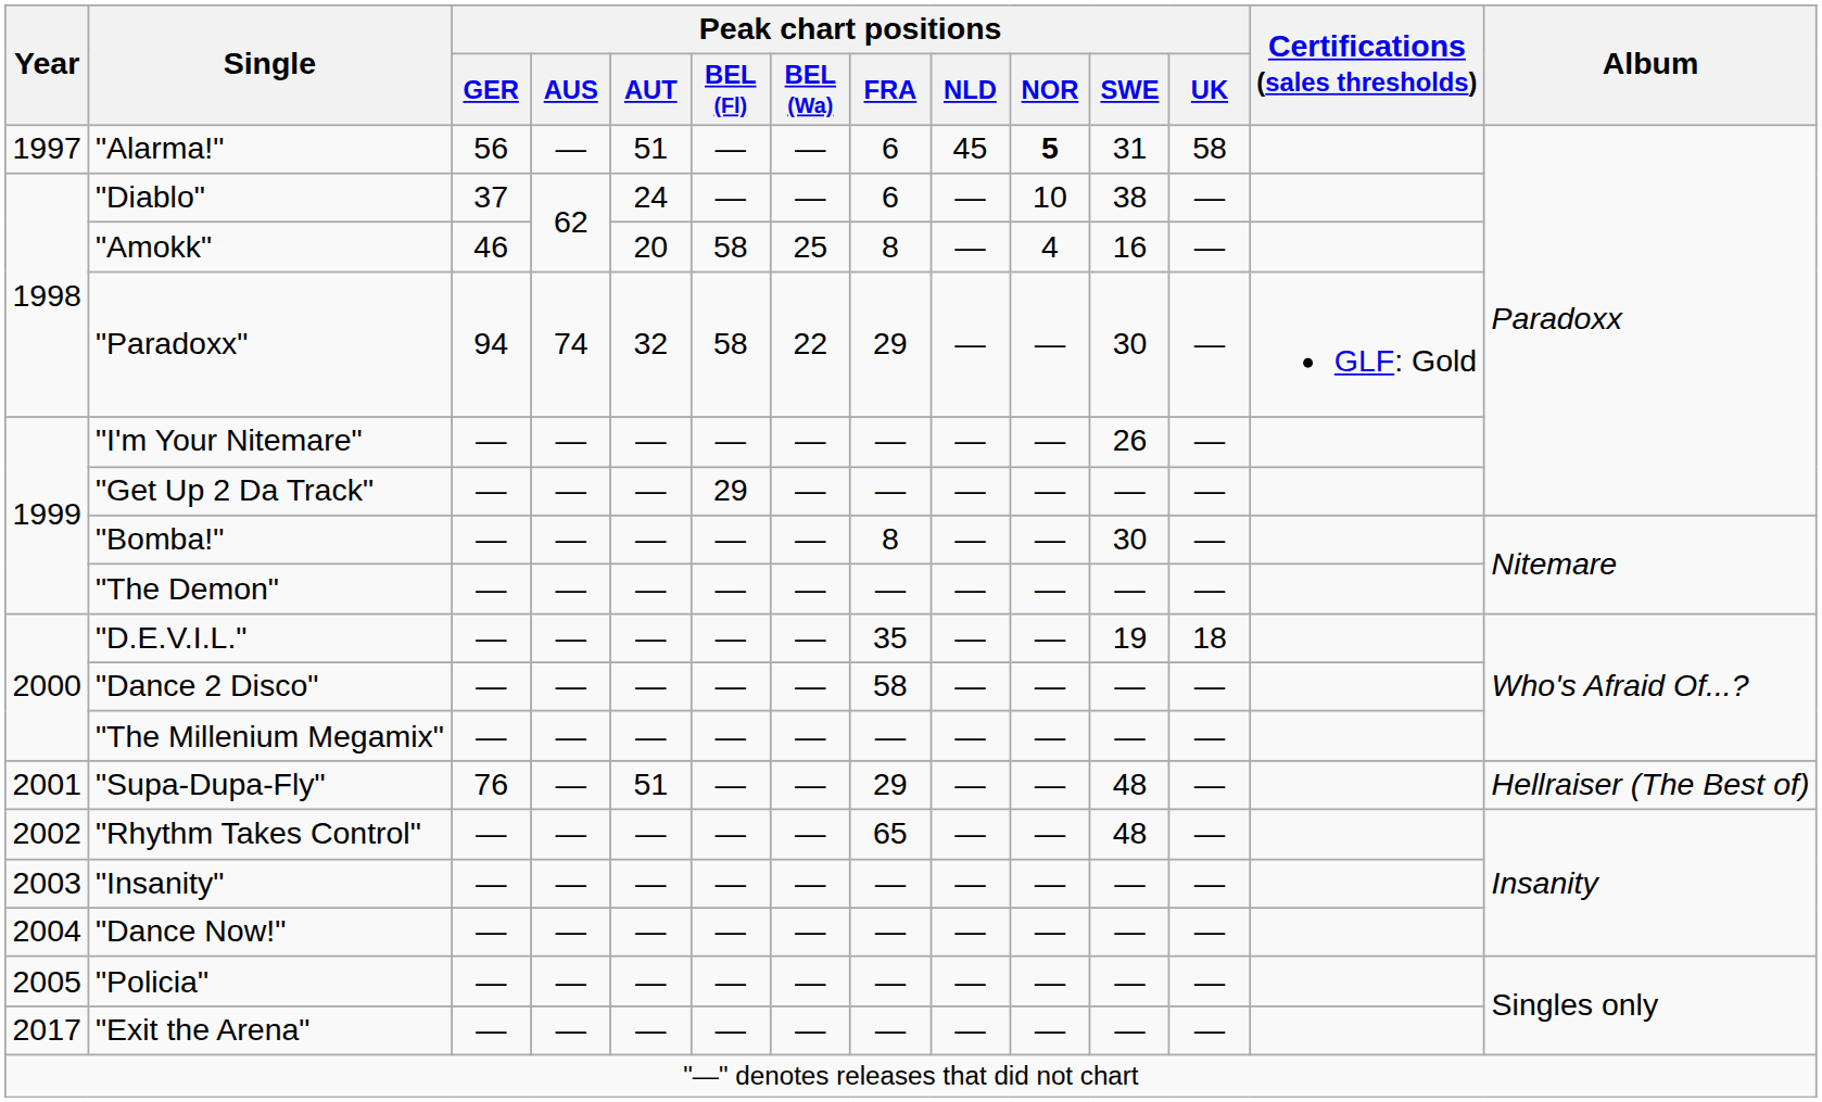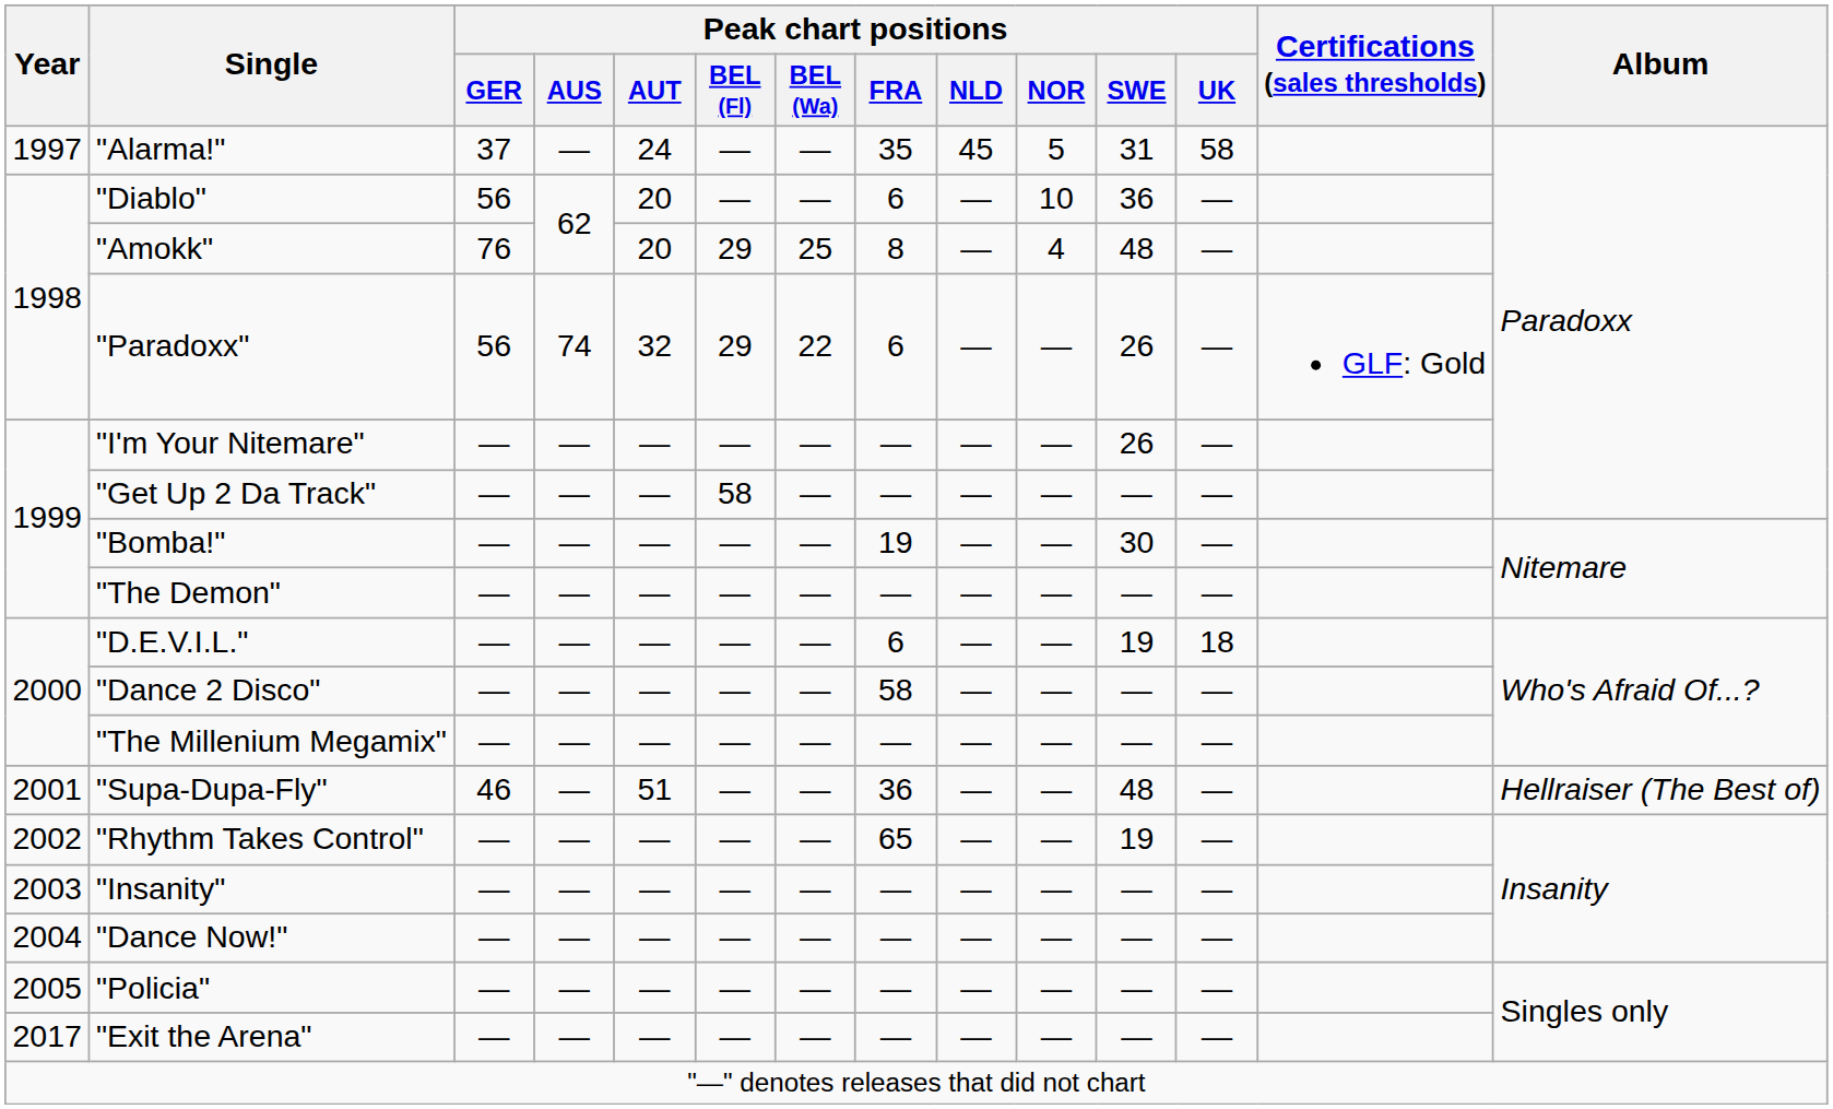"Alarma!" | Peak chart positions / GER: 56 -> 37
"Alarma!" | Peak chart positions / AUT: 51 -> 24
"Alarma!" | Peak chart positions / FRA: 6 -> 35
"Alarma!" | Peak chart positions / NOR: bold -> normal
"Diablo" | Peak chart positions / GER: 37 -> 56
"Diablo" | Peak chart positions / AUT: 24 -> 20
"Diablo" | Peak chart positions / SWE: 38 -> 36
"Amokk" | Peak chart positions / GER: 46 -> 76
"Amokk" | Peak chart positions / BEL (Fl): 58 -> 29
"Amokk" | Peak chart positions / SWE: 16 -> 48
"Paradoxx" | Peak chart positions / GER: 94 -> 56
"Paradoxx" | Peak chart positions / BEL (Fl): 58 -> 29
"Paradoxx" | Peak chart positions / FRA: 29 -> 6
"Paradoxx" | Peak chart positions / SWE: 30 -> 26
"Get Up 2 Da Track" | Peak chart positions / BEL (Fl): 29 -> 58
"Bomba!" | Peak chart positions / FRA: 8 -> 19
"D.E.V.I.L." | Peak chart positions / FRA: 35 -> 6
"Supa-Dupa-Fly" | Peak chart positions / GER: 76 -> 46
"Supa-Dupa-Fly" | Peak chart positions / FRA: 29 -> 36
"Rhythm Takes Control" | Peak chart positions / SWE: 48 -> 19
